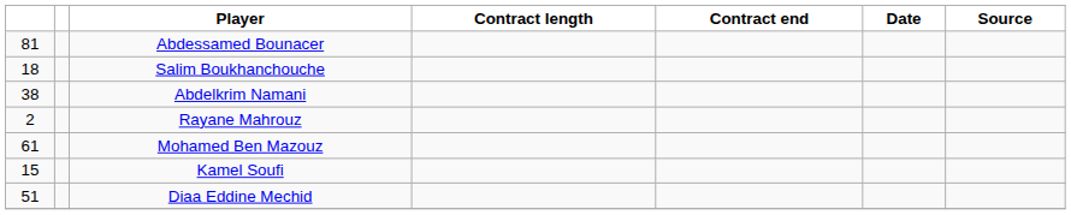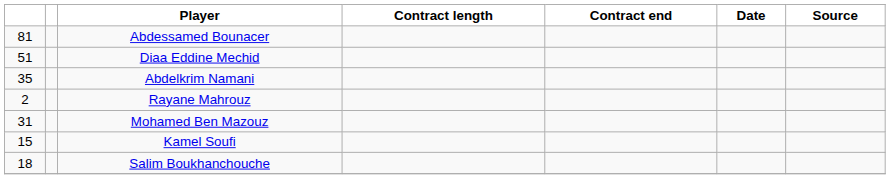rows swapped: Salim Boukhanchouche <-> Diaa Eddine Mechid
Abdelkrim Namani | column 1: 38 -> 35
Mohamed Ben Mazouz | column 1: 61 -> 31
